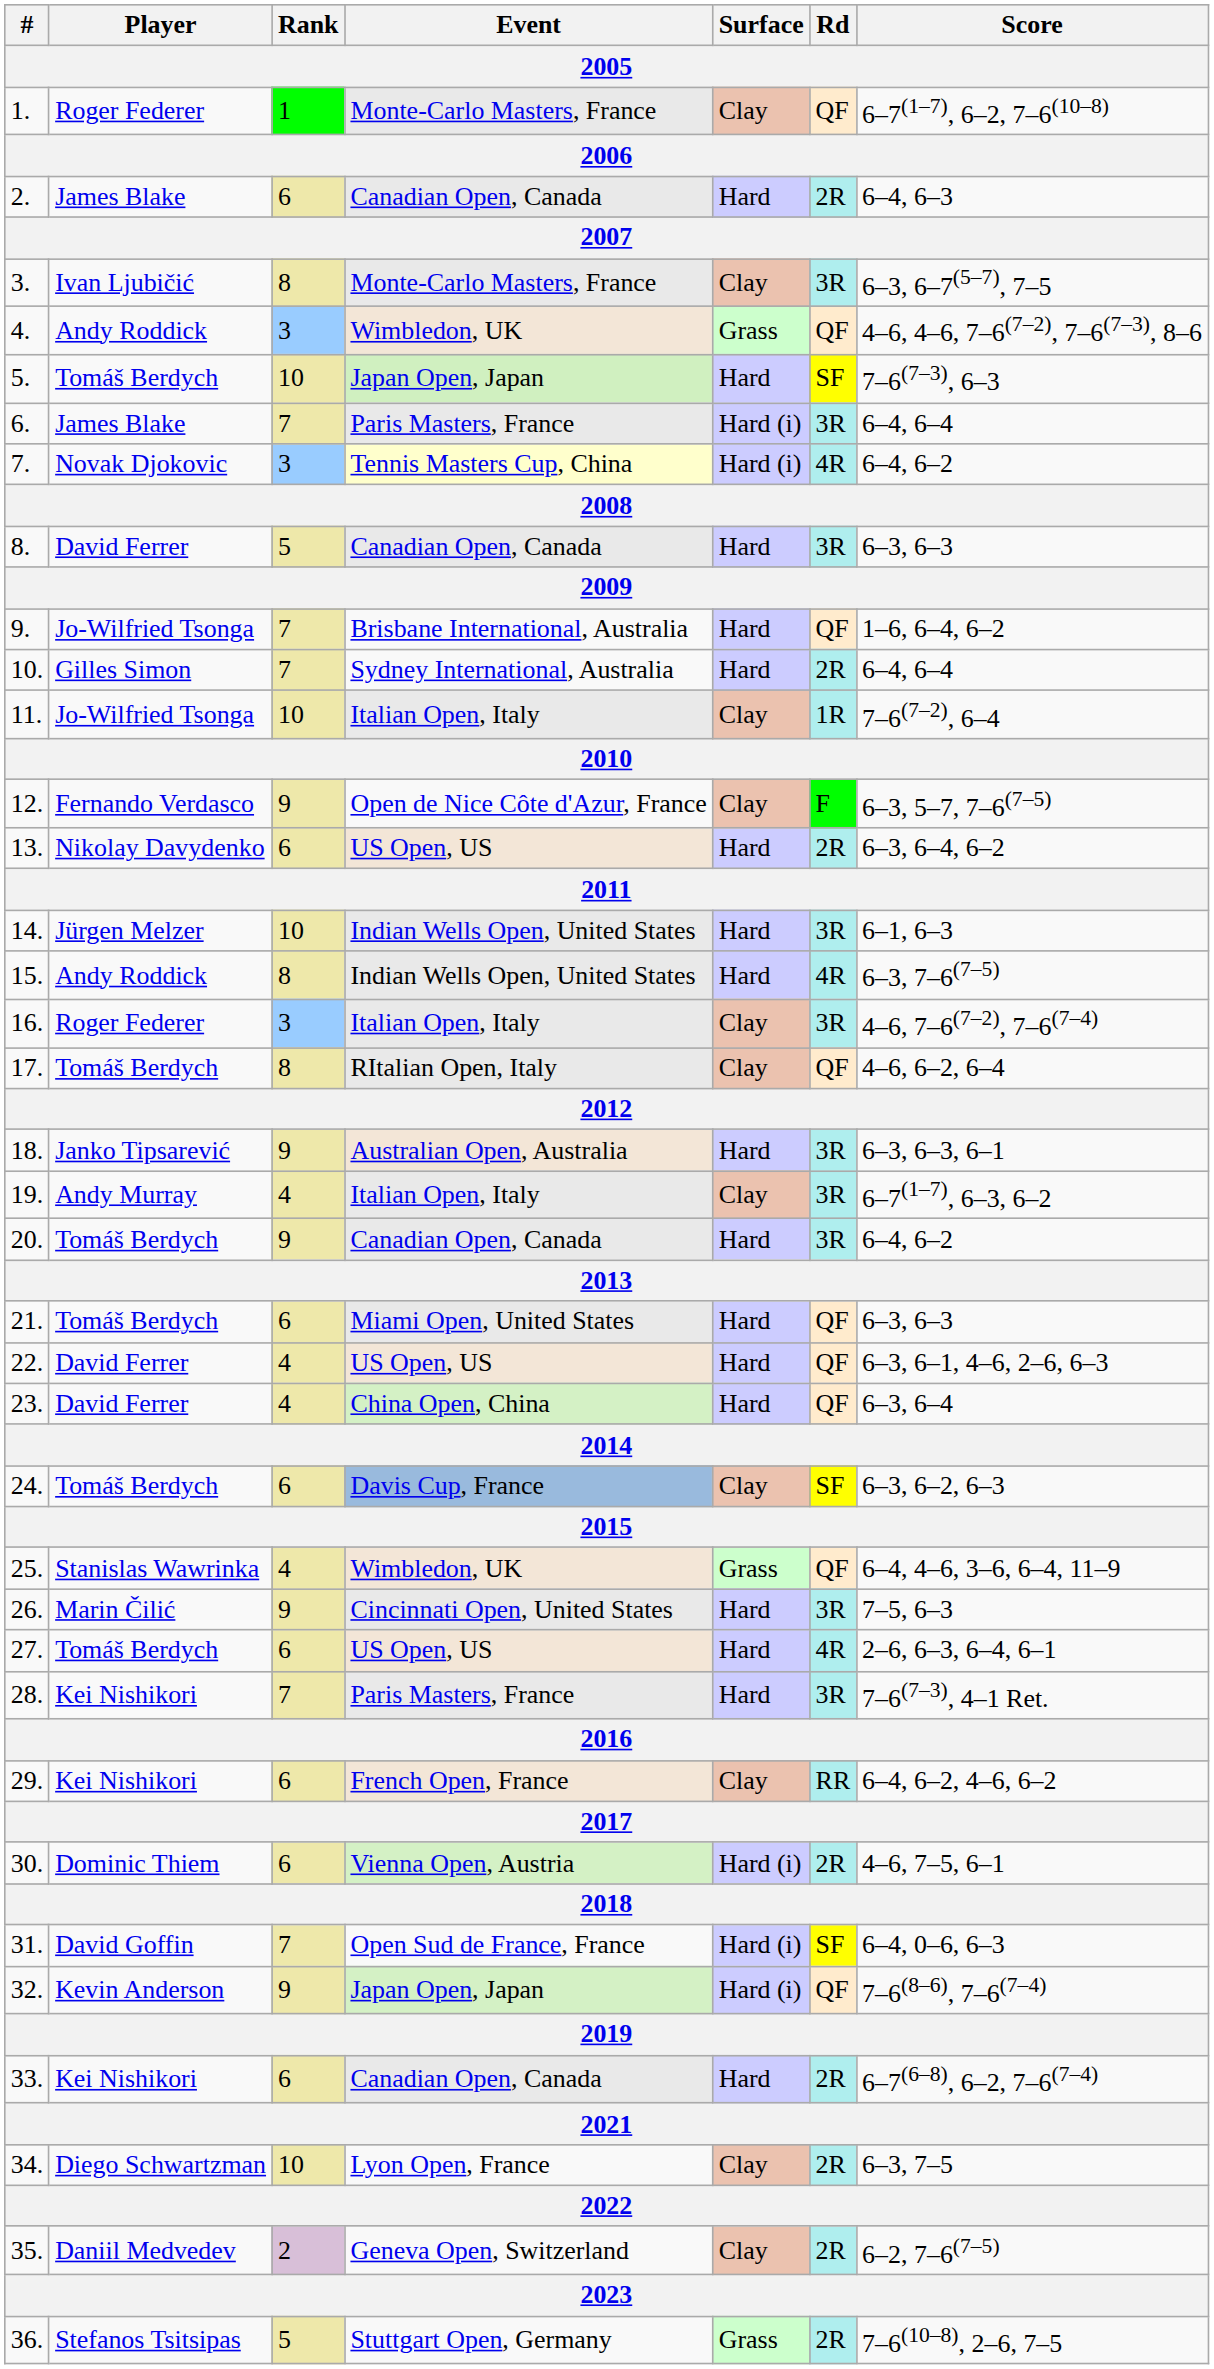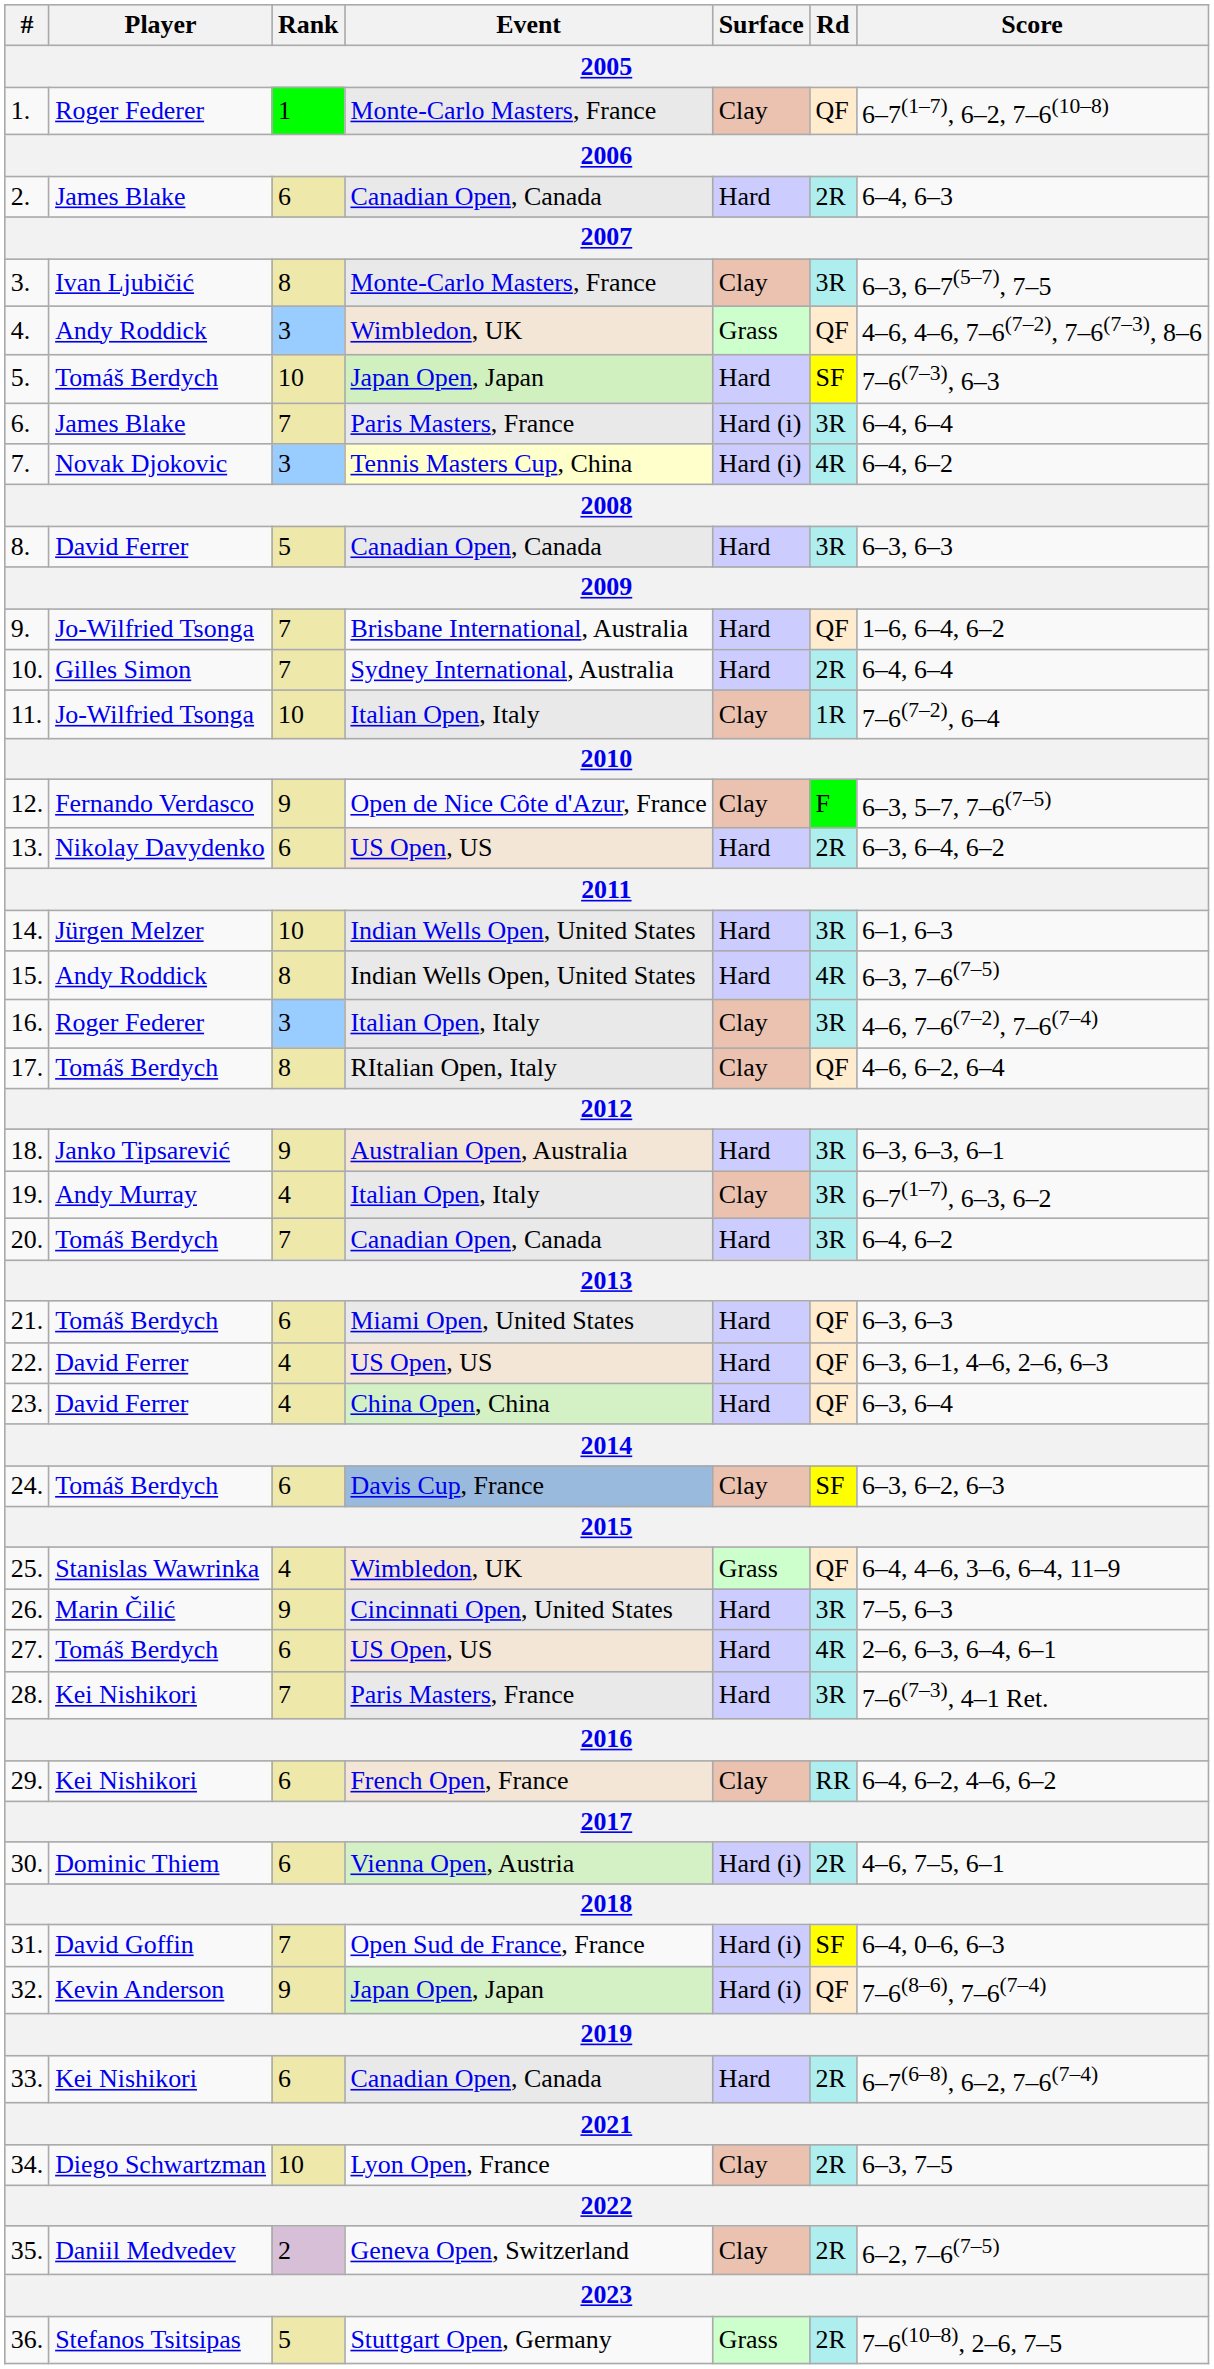20. | Rank: 9 -> 7
